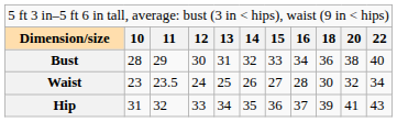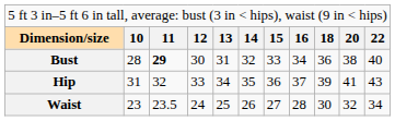Bust | column 3: normal -> bold
rows swapped: Waist <-> Hip
